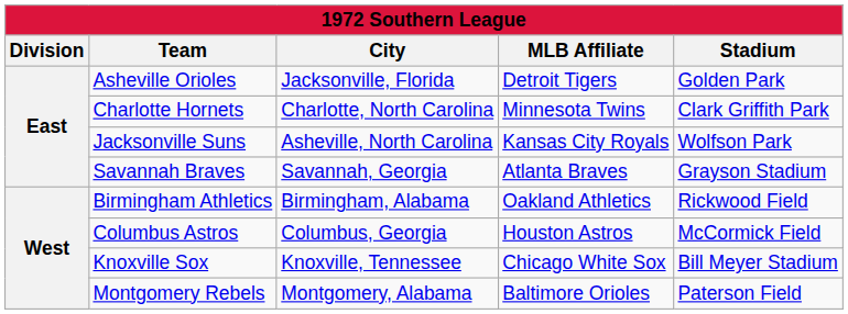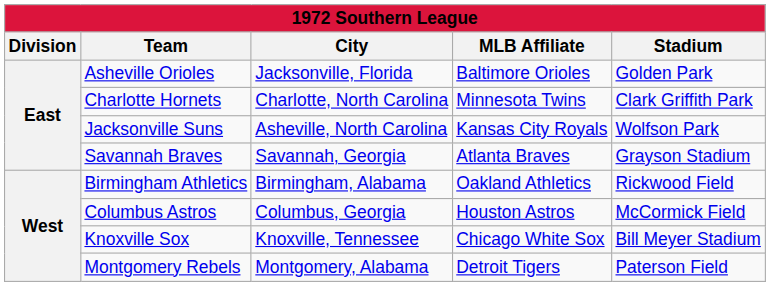Asheville Orioles | MLB Affiliate: Detroit Tigers -> Baltimore Orioles
Montgomery Rebels | MLB Affiliate: Baltimore Orioles -> Detroit Tigers
